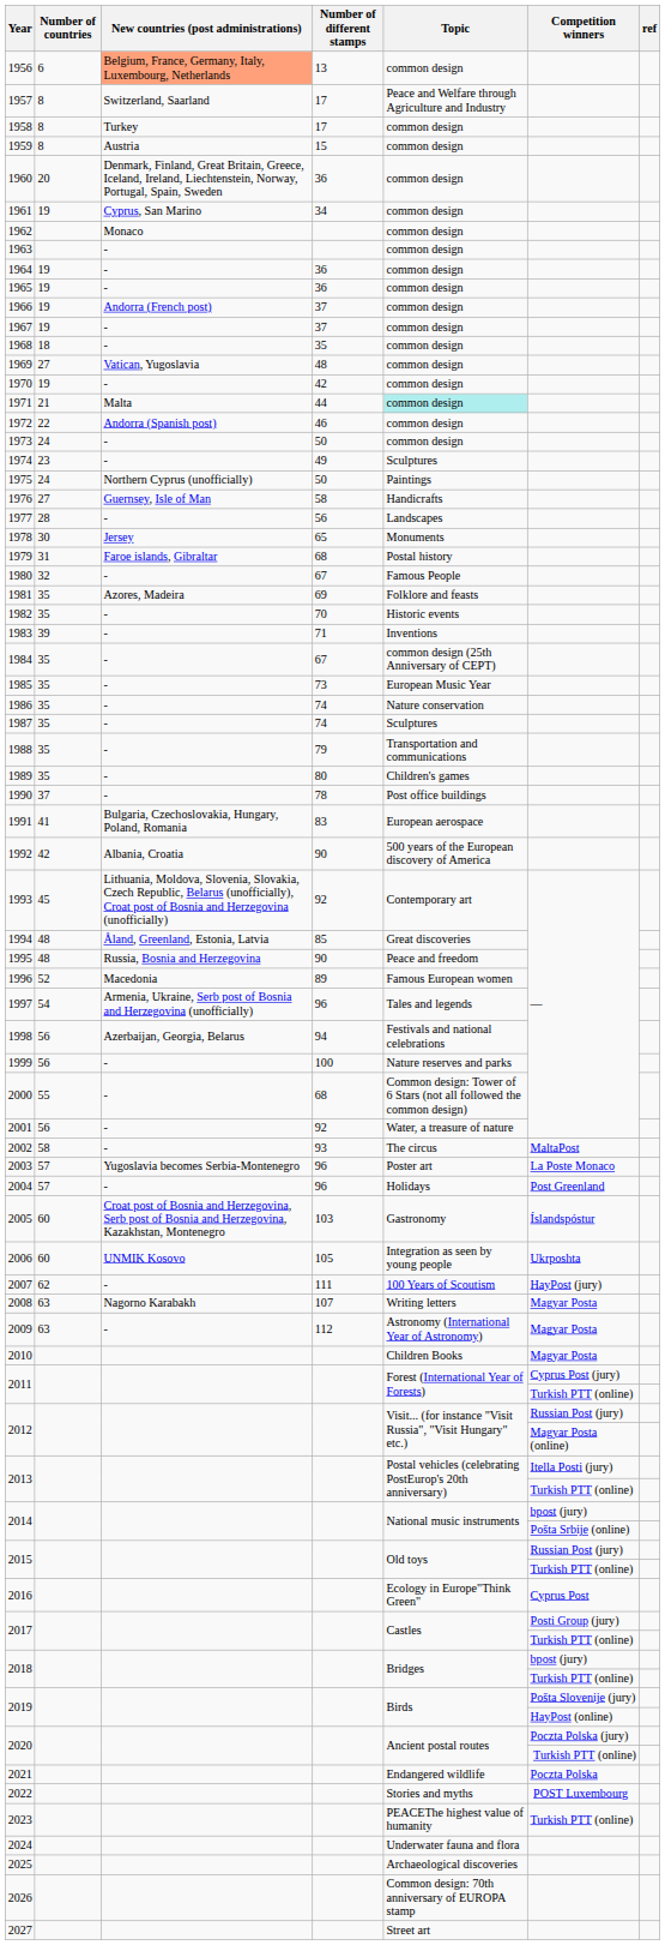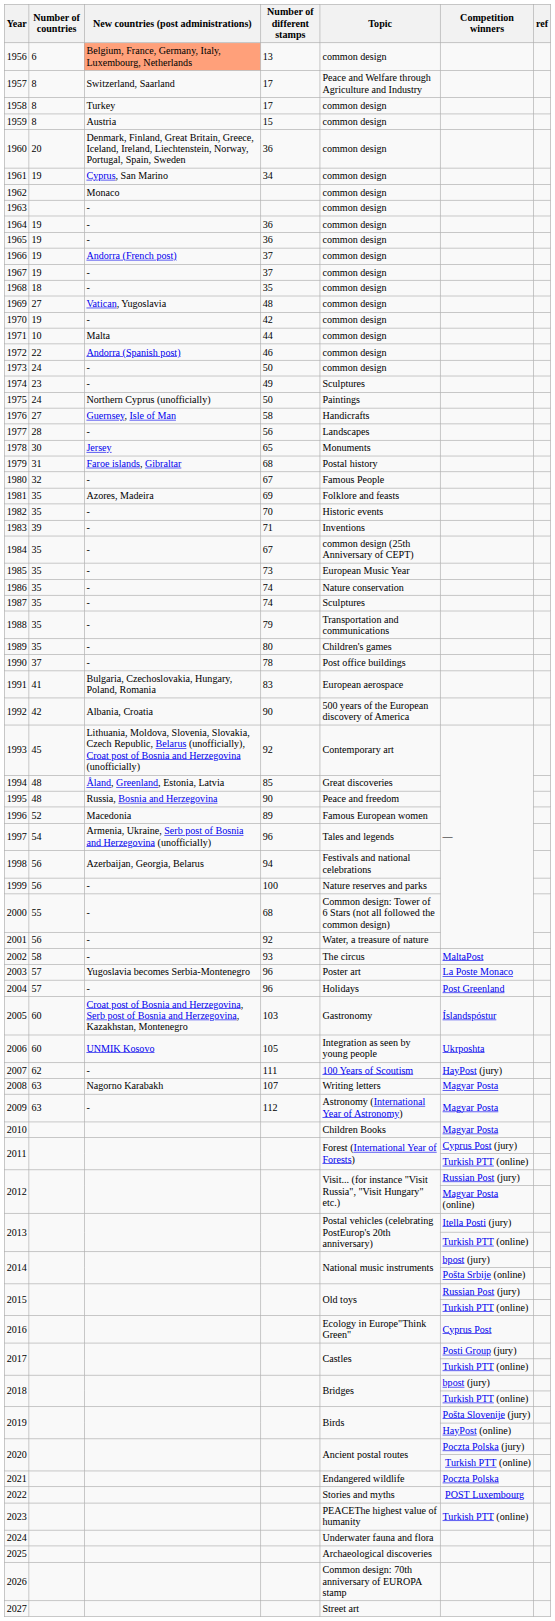1971 | Number of countries: 21 -> 10
1971 | Topic: paleturquoise background -> no background
